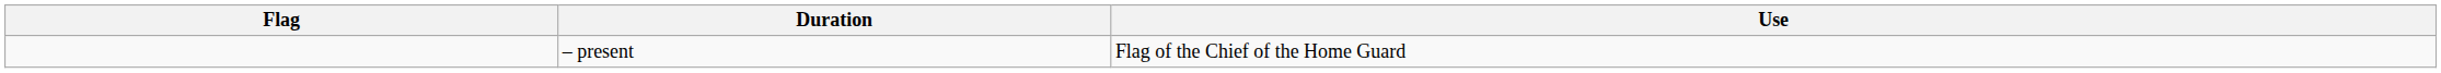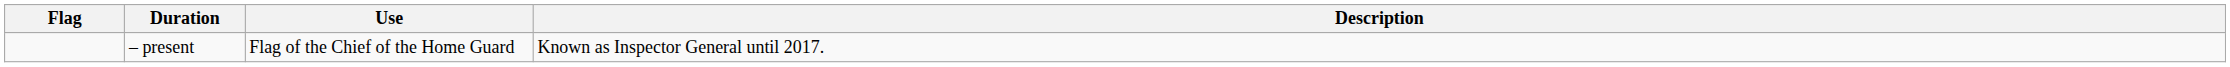+ column: Description | Known as Inspector General until 2017.
